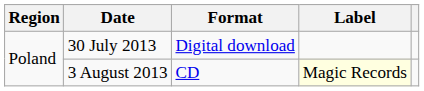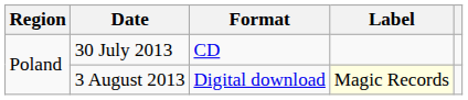30 July 2013 | Format: Digital download -> CD
3 August 2013 | Format: CD -> Digital download
